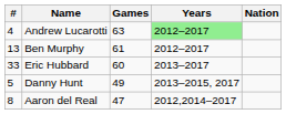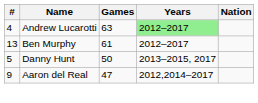- row: 33 | Eric Hubbard | 60 | 2013–2017
Danny Hunt | Games: 49 -> 50
Aaron del Real | #: 8 -> 9
